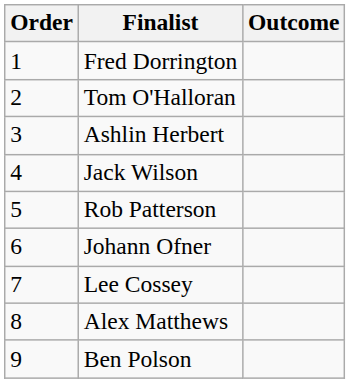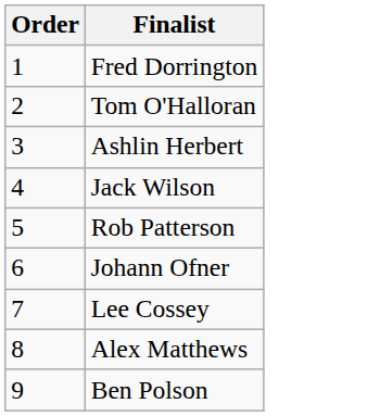- column: Outcome
